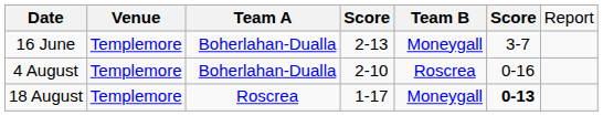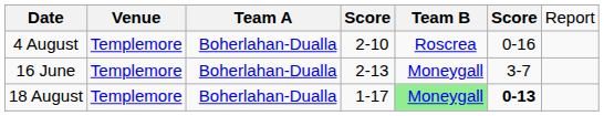rows swapped: 16 June <-> 4 August
18 August | column 3: Roscrea -> Boherlahan-Dualla
18 August | column 5: no background -> lightgreen background
